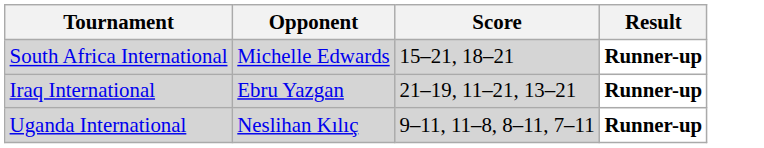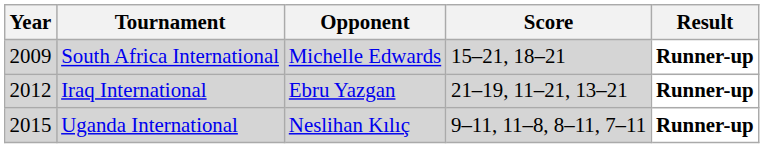+ column: Year | 2009 | 2012 | 2015
